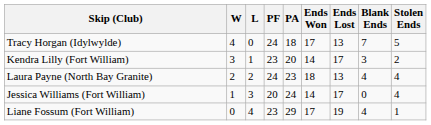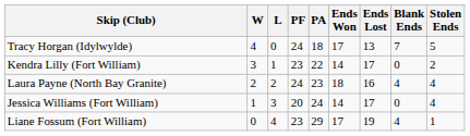Kendra Lilly (Fort William) | PA: 20 -> 22
Kendra Lilly (Fort William) | Blank Ends: 3 -> 0
Laura Payne (North Bay Granite) | Ends Lost: 13 -> 16
